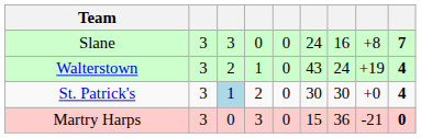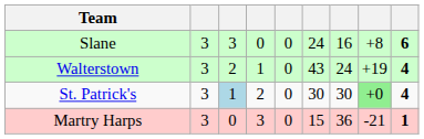Slane | column 9: 7 -> 6
St. Patrick's | column 8: no background -> lightgreen background
Martry Harps | column 9: 0 -> 1
